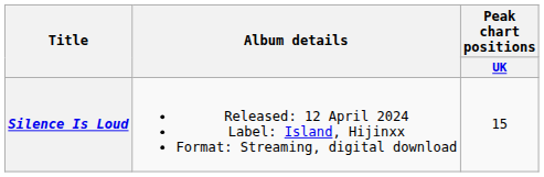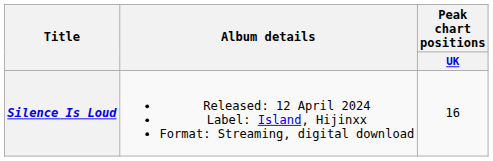Silence Is Loud | Peak chart positions / UK: 15 -> 16
